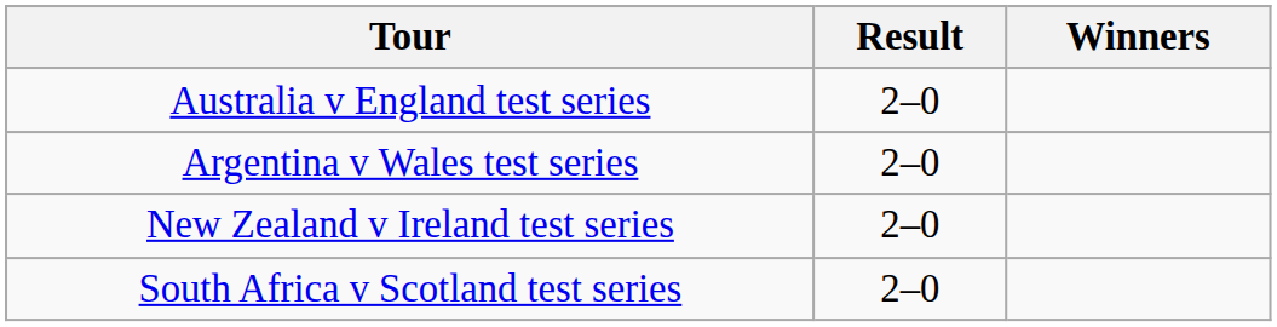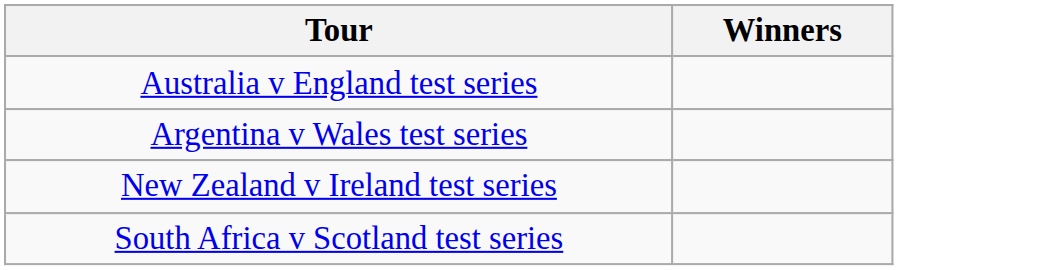- column: Result | 2–0 | 2–0 | 2–0 | 2–0
